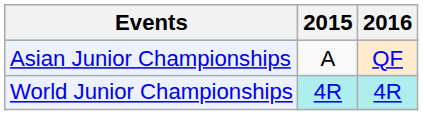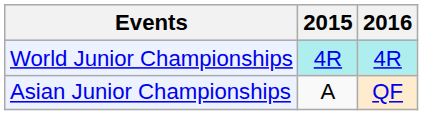rows swapped: Asian Junior Championships <-> World Junior Championships
